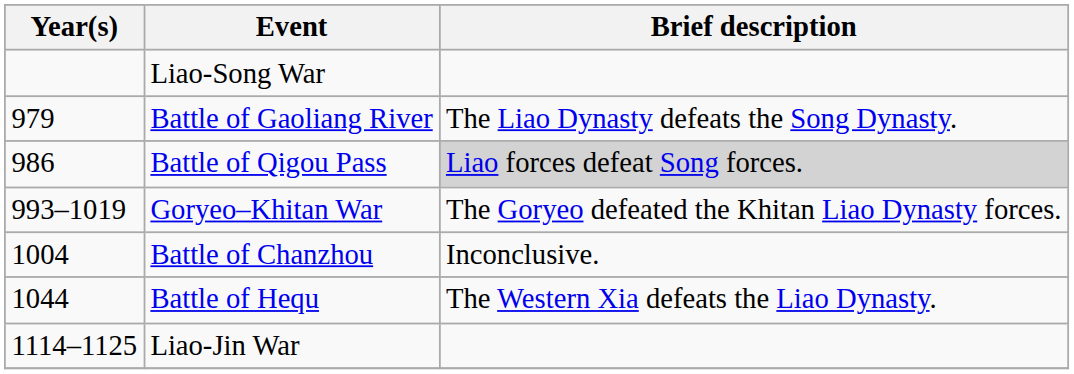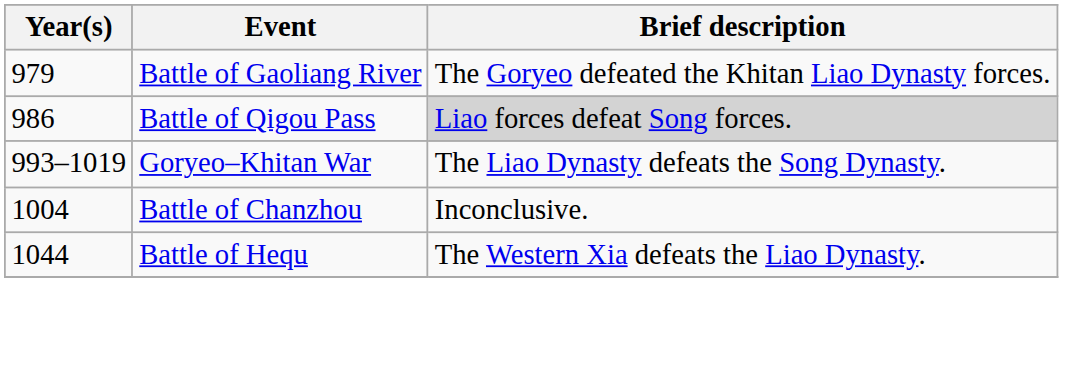- row: Liao-Song War
Battle of Gaoliang River | Brief description: The Liao Dynasty defeats the Song Dynasty. -> The Goryeo defeated the Khitan Liao Dynasty forces.
Goryeo–Khitan War | Brief description: The Goryeo defeated the Khitan Liao Dynasty forces. -> The Liao Dynasty defeats the Song Dynasty.
- row: 1114–1125 | Liao-Jin War
